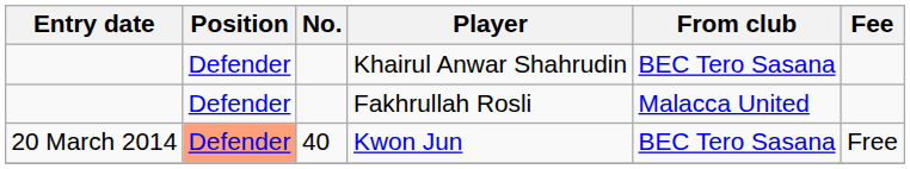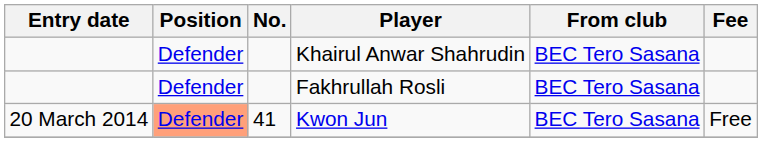Fakhrullah Rosli | From club: Malacca United -> BEC Tero Sasana
Kwon Jun | No.: 40 -> 41
